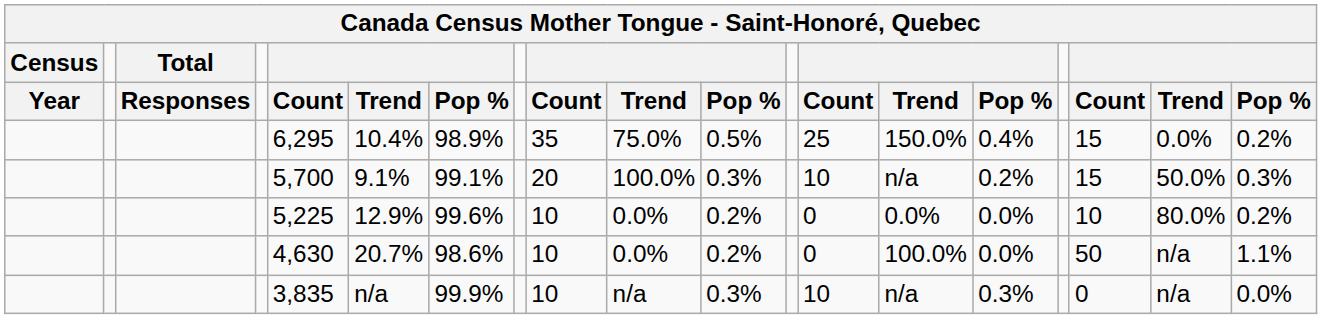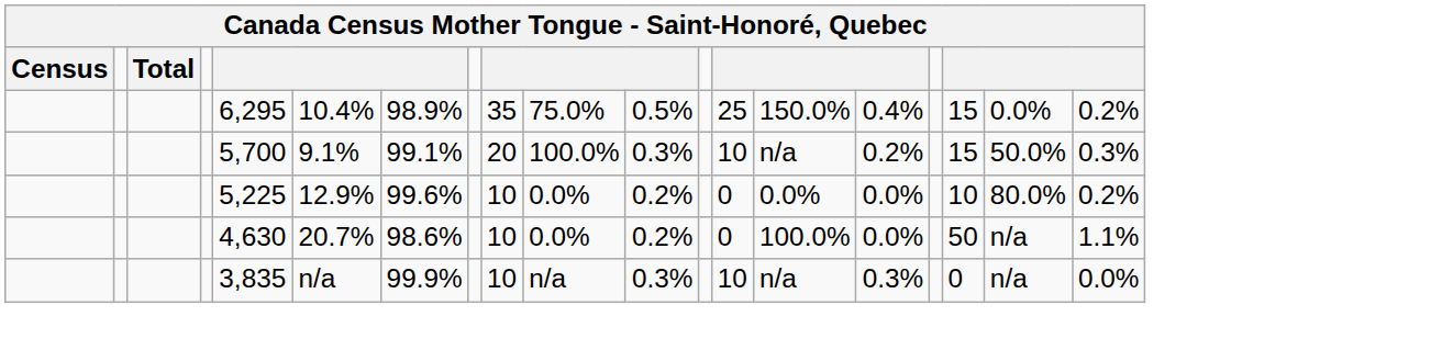- row: Year | Responses | Count | Trend | Pop % | Count | Trend | Pop % | Count | Trend | Pop % | Count | Trend | Pop %
